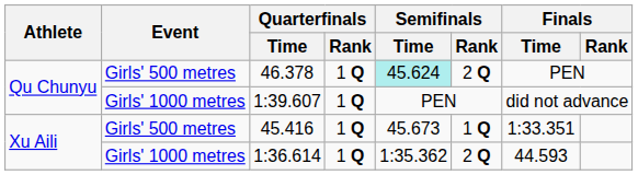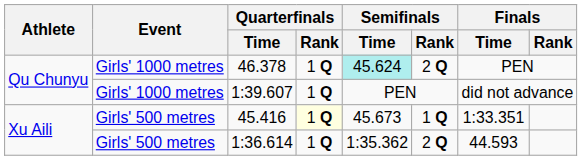46.378 | Event: Girls' 500 metres -> Girls' 1000 metres
45.416 | Quarterfinals / Rank: no background -> lightyellow background
1:36.614 | Event: Girls' 1000 metres -> Girls' 500 metres
